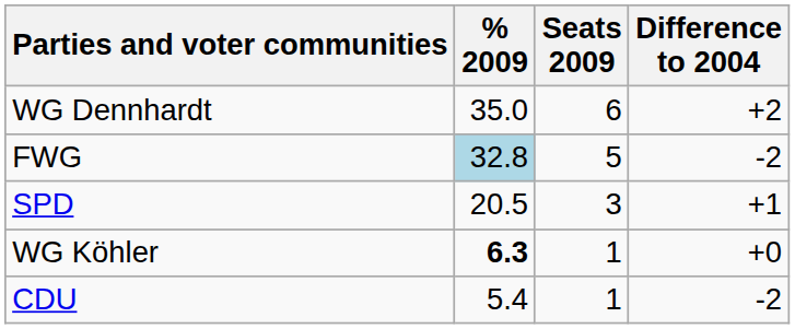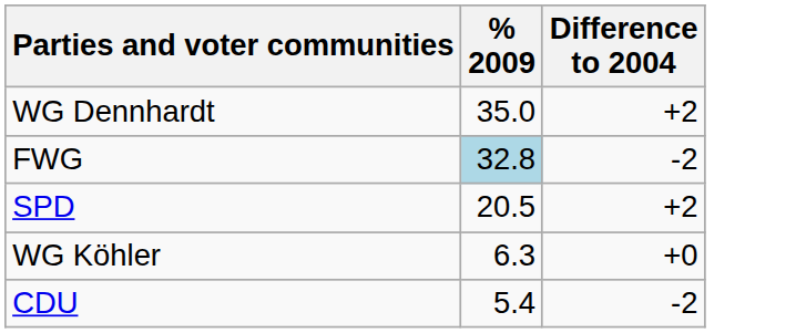- column: Seats 2009 | 6 | 5 | 3 | 1 | 1
SPD | Difference to 2004: +1 -> +2
WG Köhler | % 2009: bold -> normal
